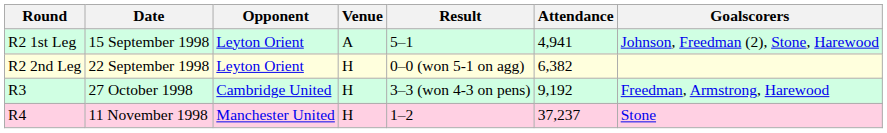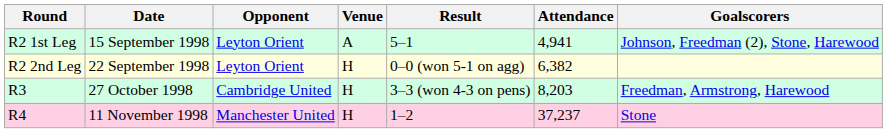R3 | Attendance: 9,192 -> 8,203
